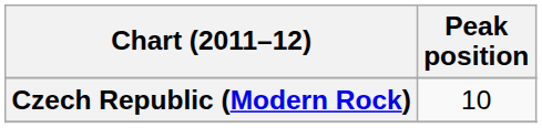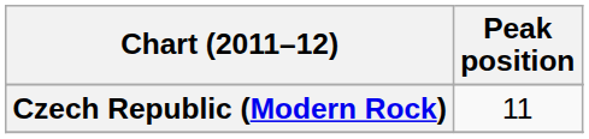Czech Republic (Modern Rock) | Peak position: 10 -> 11
